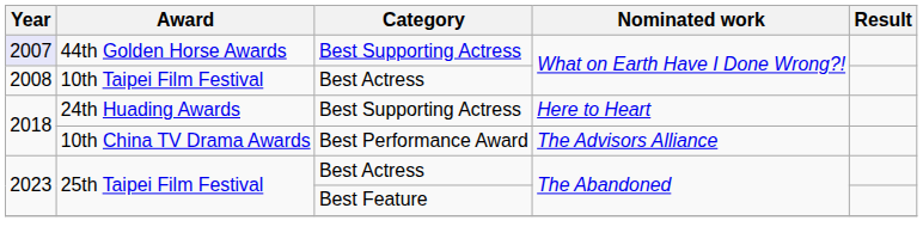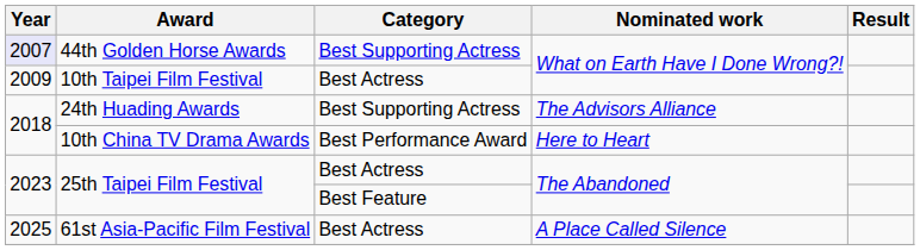10th Taipei Film Festival | Year: 2008 -> 2009
24th Huading Awards | Nominated work: Here to Heart -> The Advisors Alliance
10th China TV Drama Awards | Nominated work: The Advisors Alliance -> Here to Heart
+ row: 2025 | 61st Asia-Pacific Film Festival | Best Actress | A Place Called Silence
